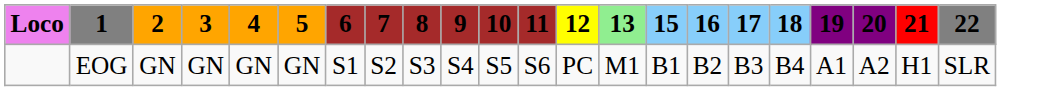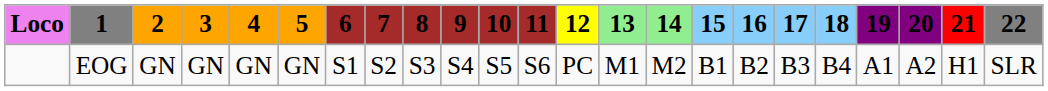+ column: 14 | M2
